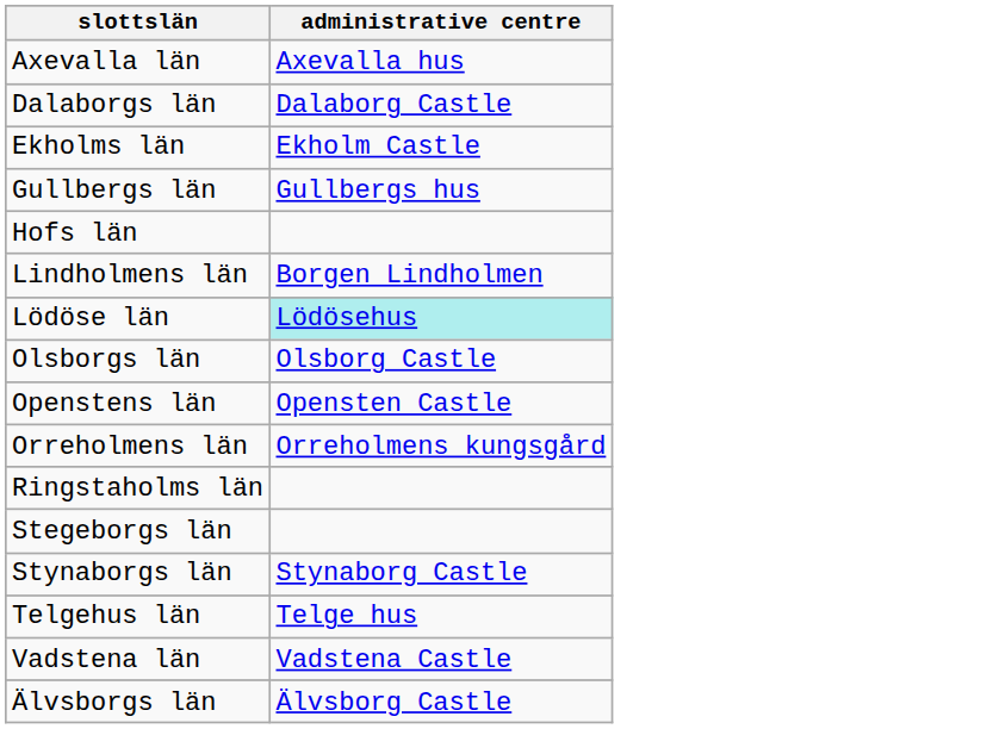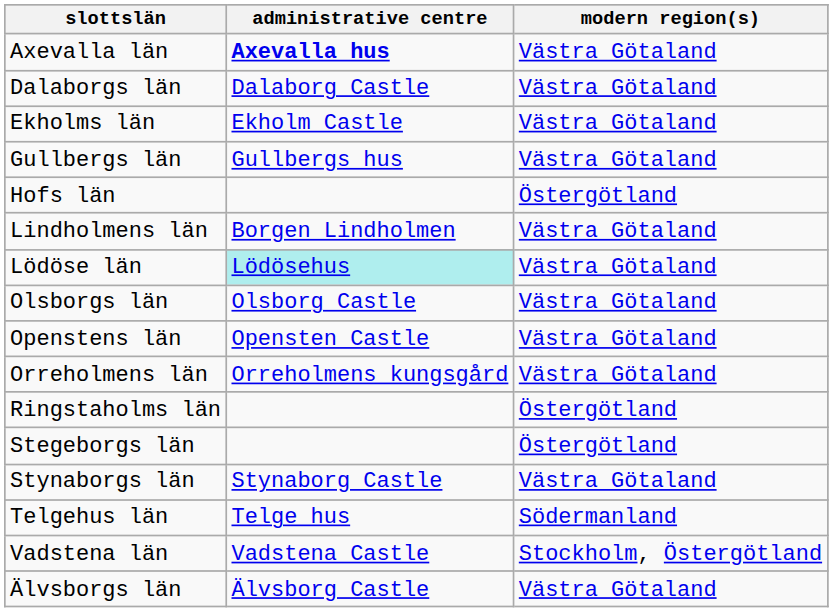+ column: modern region(s) | Västra Götaland | Västra Götaland | Västra Götaland | Västra Götaland | Östergötland | Västra Götaland | Västra Götaland | Västra Götaland | Västra Götaland | Västra Götaland | Östergötland | Östergötland | Västra Götaland | Södermanland | Stockholm, Östergötland | Västra Götaland
Axevalla län | administrative centre: normal -> bold
